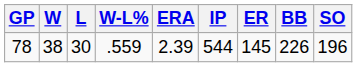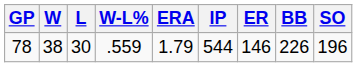78 | ERA: 2.39 -> 1.79
78 | ER: 145 -> 146
